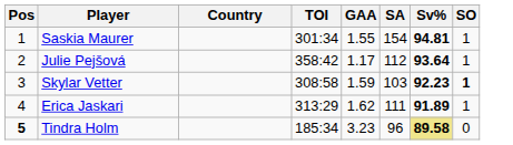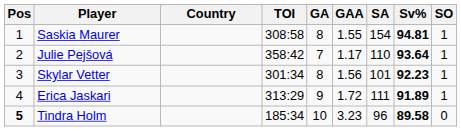+ column: GA | 8 | 7 | 8 | 9 | 10
Saskia Maurer | TOI: 301:34 -> 308:58
Julie Pejšová | SA: 112 -> 110
Skylar Vetter | TOI: 308:58 -> 301:34
Skylar Vetter | GAA: 1.59 -> 1.56
Skylar Vetter | SA: 103 -> 101
Skylar Vetter | SO: bold -> normal
Erica Jaskari | GAA: 1.62 -> 1.72
Tindra Holm | Sv%: khaki background -> no background
